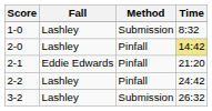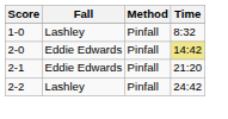1-0 | Method: Submission -> Pinfall
2-0 | Fall: Lashley -> Eddie Edwards
- row: 3-2 | Lashley | Submission | 26:32
